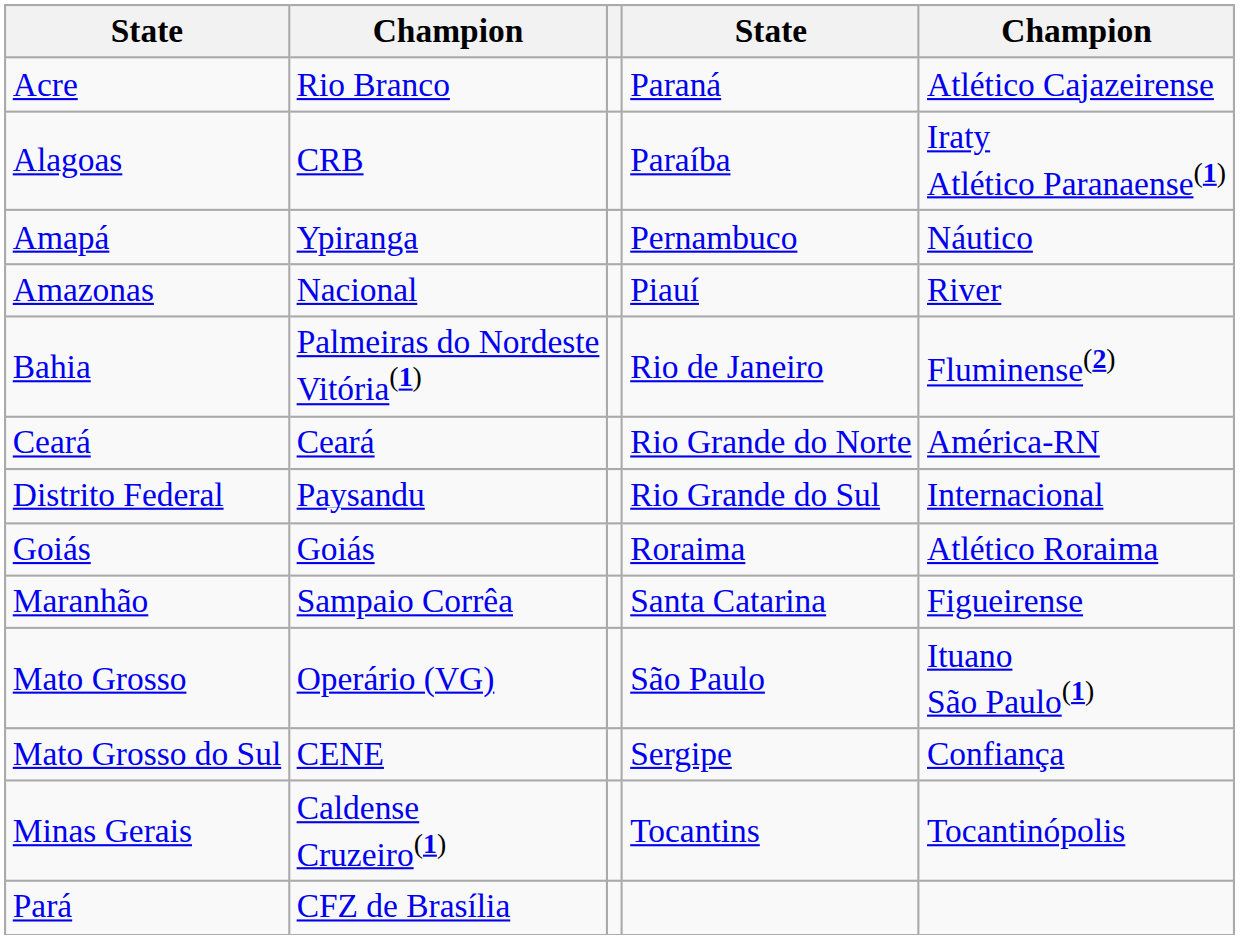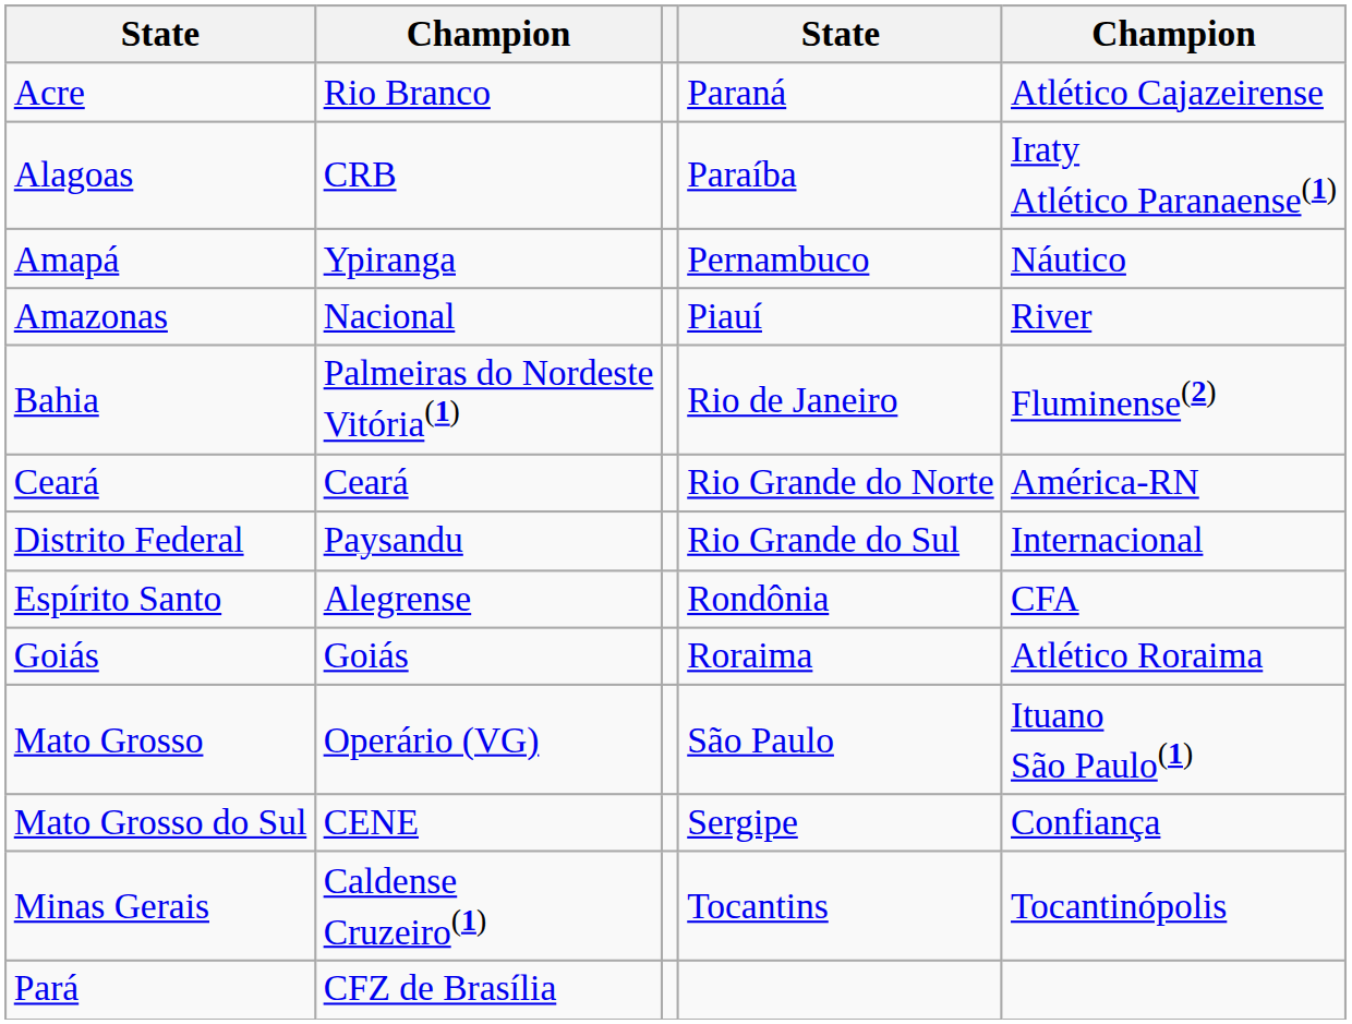+ row: Espírito Santo | Alegrense | Rondônia | CFA
- row: Maranhão | Sampaio Corrêa | Santa Catarina | Figueirense
